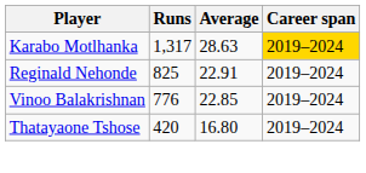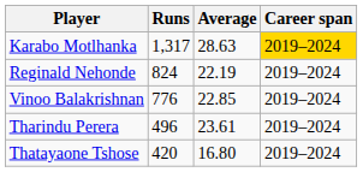Reginald Nehonde | Runs: 825 -> 824
Reginald Nehonde | Average: 22.91 -> 22.19
+ row: Tharindu Perera | 496 | 23.61 | 2019–2024
